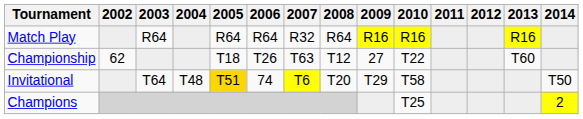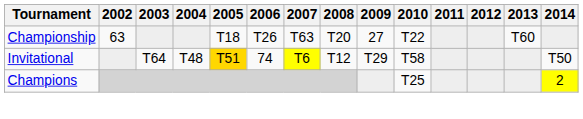- row: Match Play | R64 | R64 | R64 | R32 | R64 | R16 | R16 | R16
Championship | 2002: 62 -> 63
Championship | 2008: T12 -> T20
Invitational | 2008: T20 -> T12
